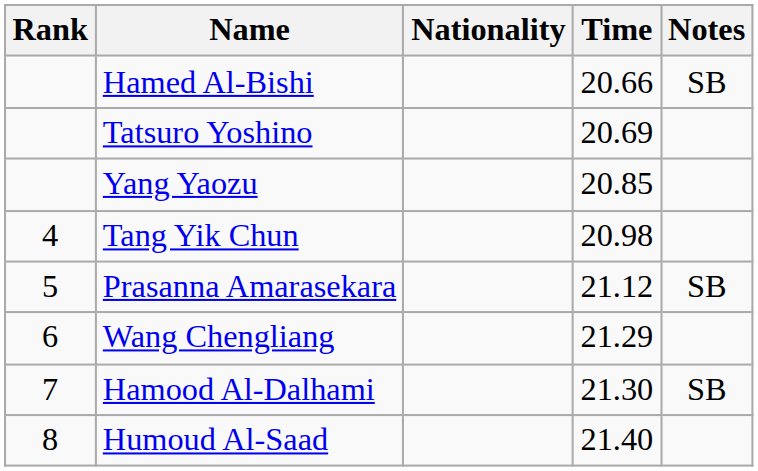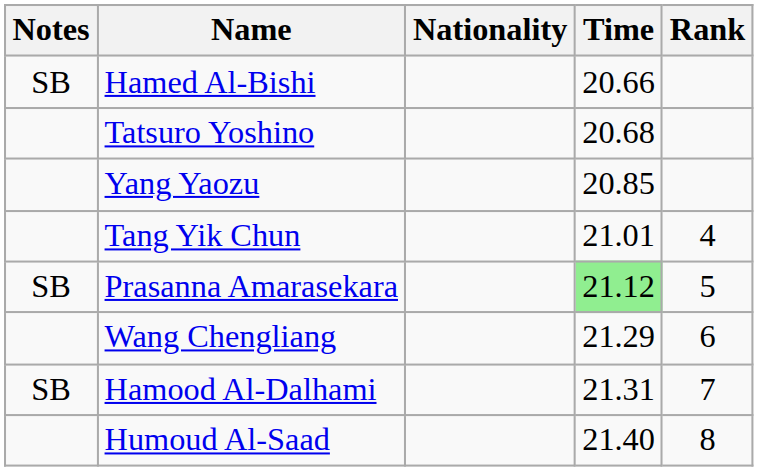columns swapped: Rank <-> Notes
Tatsuro Yoshino | Time: 20.69 -> 20.68
Tang Yik Chun | Time: 20.98 -> 21.01
Prasanna Amarasekara | Time: no background -> lightgreen background
Hamood Al-Dalhami | Time: 21.30 -> 21.31
